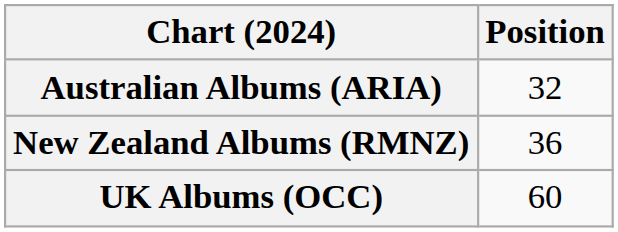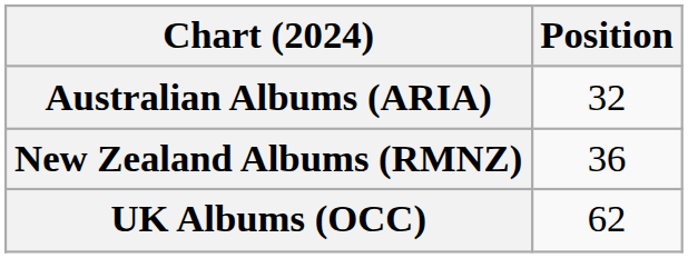UK Albums (OCC) | Position: 60 -> 62
